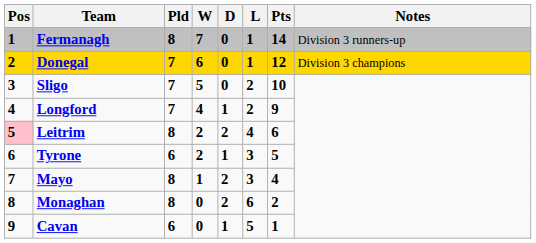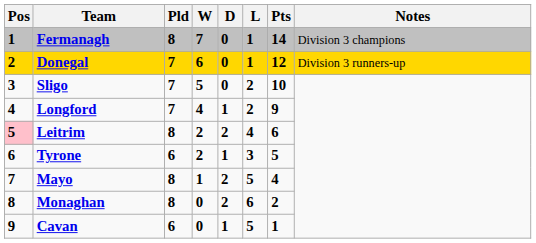Fermanagh | Notes: Division 3 runners-up -> Division 3 champions
Donegal | Notes: Division 3 champions -> Division 3 runners-up
Mayo | L: 3 -> 5
